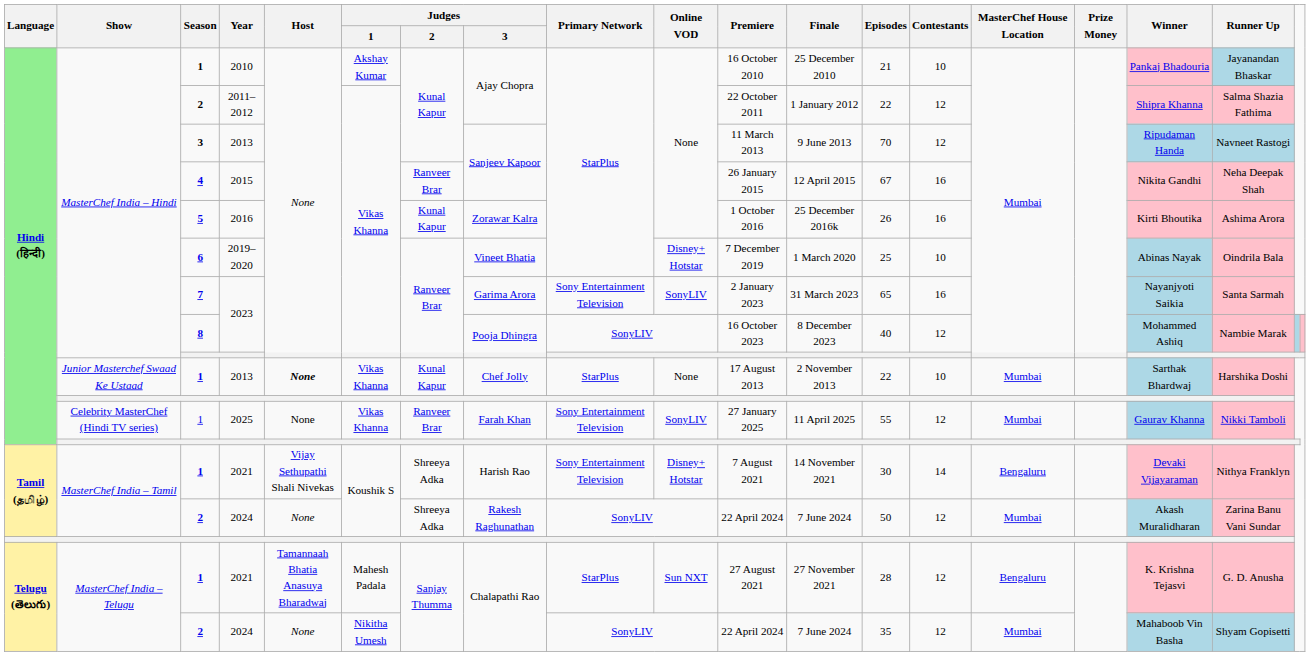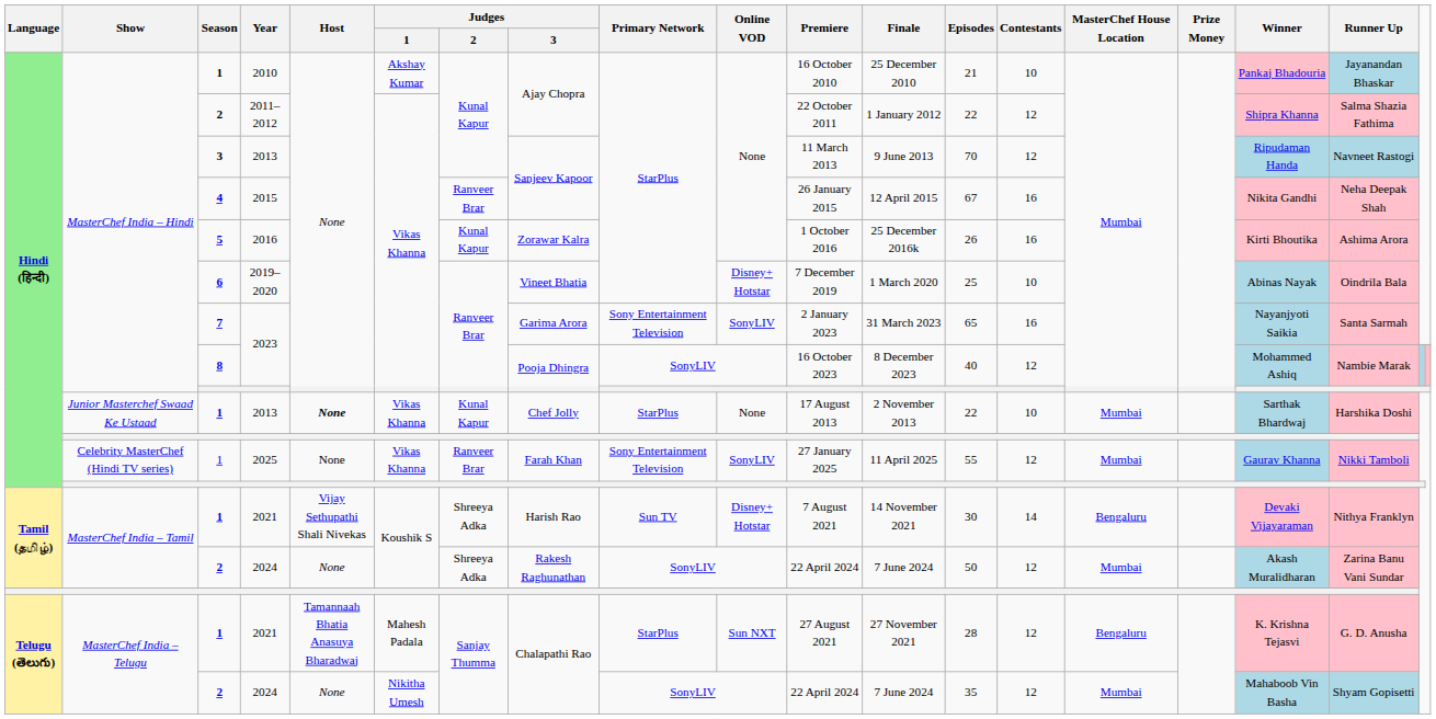MasterChef India – Tamil / 2021 | Primary Network: Sony Entertainment Television -> Sun TV
